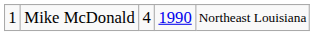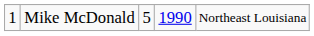Mike McDonald | column 3: 4 -> 5
